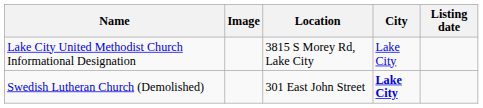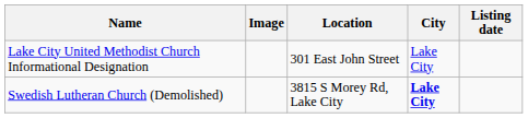Lake City United Methodist Church Informational Designation | Location: 3815 S Morey Rd, Lake City -> 301 East John Street
Swedish Lutheran Church (Demolished) | Location: 301 East John Street -> 3815 S Morey Rd, Lake City
